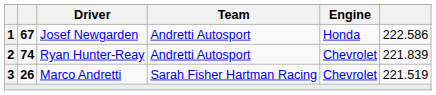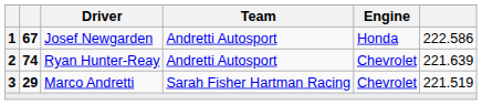Ryan Hunter-Reay | column 6: 221.839 -> 221.639
Marco Andretti | column 2: 26 -> 29
